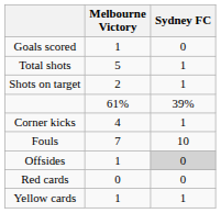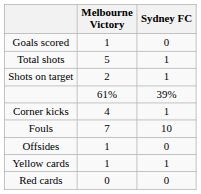Offsides | Sydney FC: lightgrey background -> no background
rows swapped: Yellow cards <-> Red cards
